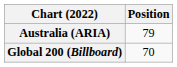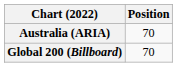Australia (ARIA) | Position: 79 -> 70
